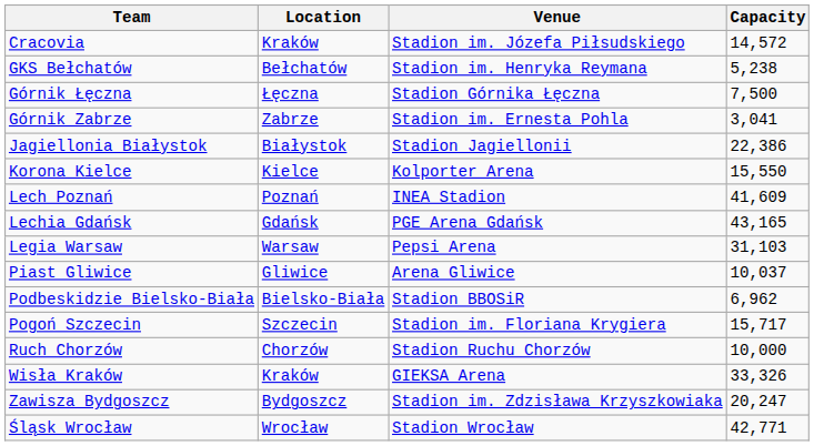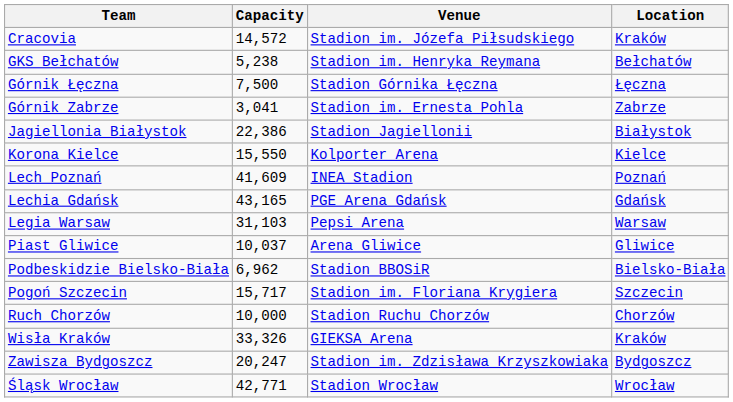columns swapped: Location <-> Capacity
